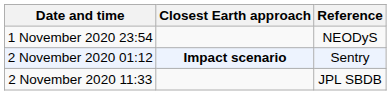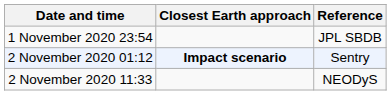1 November 2020 23:54 | Reference: NEODyS -> JPL SBDB
2 November 2020 11:33 | Reference: JPL SBDB -> NEODyS
